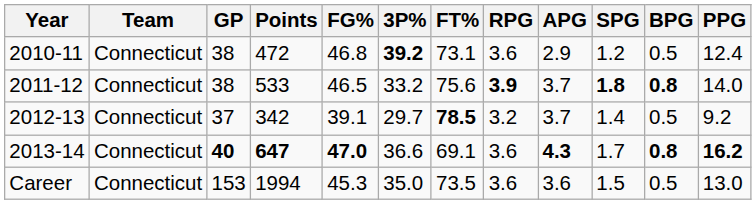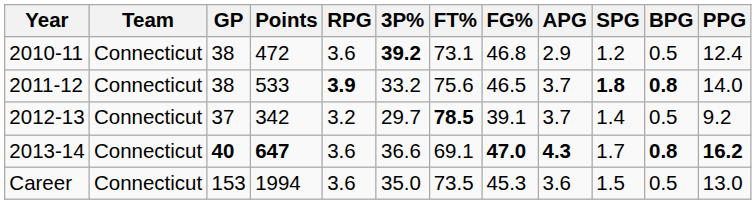columns swapped: FG% <-> RPG
